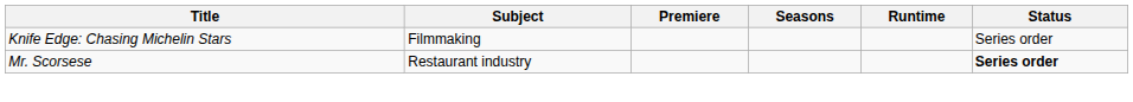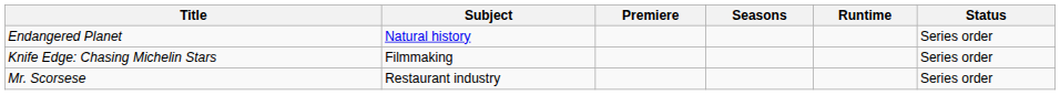+ row: Endangered Planet | Natural history | Series order
Mr. Scorsese | Status: bold -> normal
